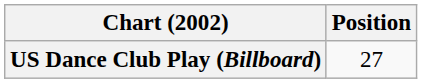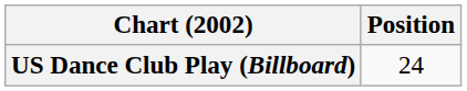US Dance Club Play (Billboard) | Position: 27 -> 24
